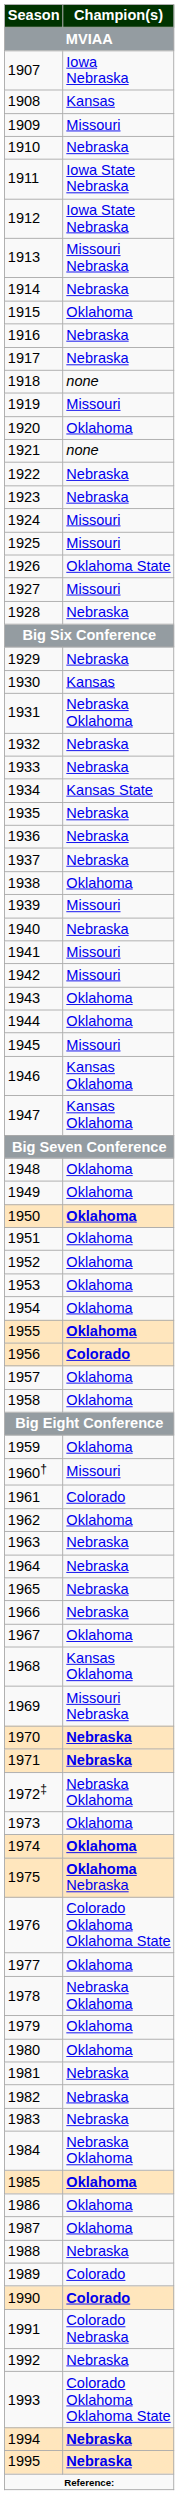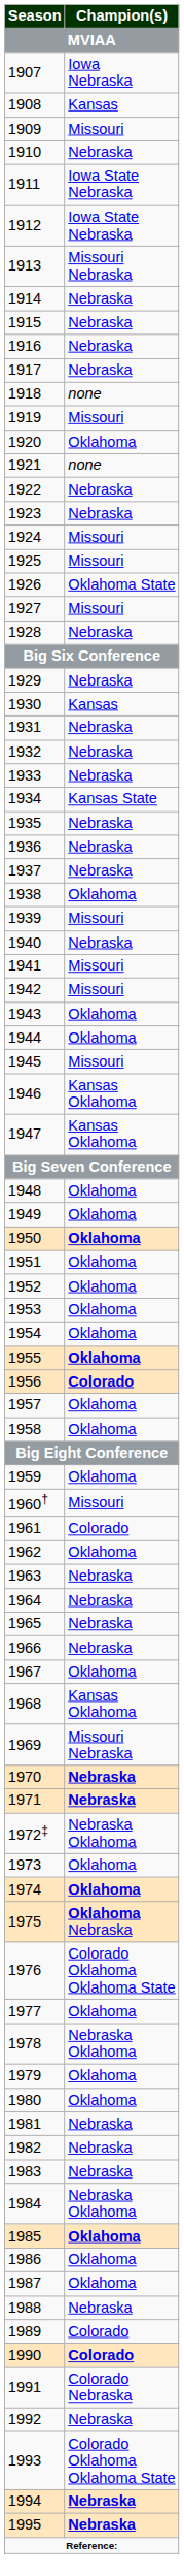1915 | Champion(s): Oklahoma -> Nebraska
1931 | Champion(s): Nebraska Oklahoma -> Nebraska
